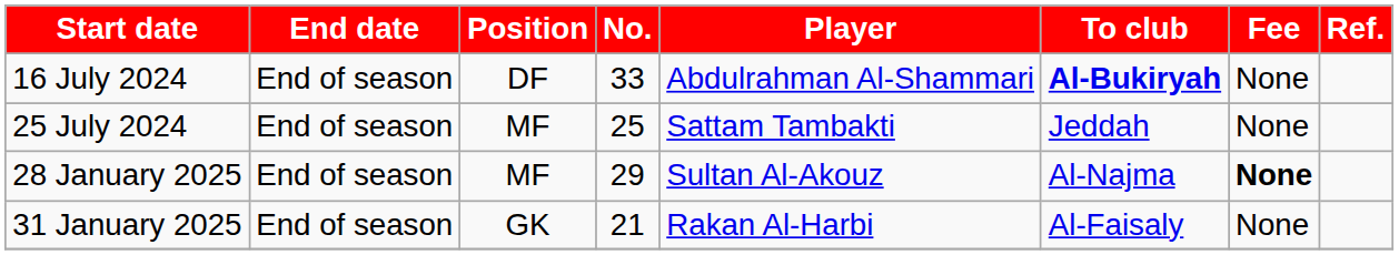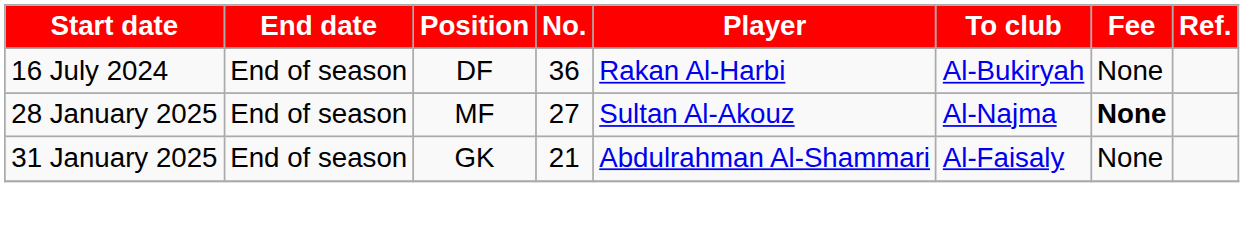16 July 2024 | No.: 33 -> 36
16 July 2024 | Player: Abdulrahman Al-Shammari -> Rakan Al-Harbi
16 July 2024 | To club: bold -> normal
- row: 25 July 2024 | End of season | MF | 25 | Sattam Tambakti | Jeddah | None
28 January 2025 | No.: 29 -> 27
31 January 2025 | Player: Rakan Al-Harbi -> Abdulrahman Al-Shammari
